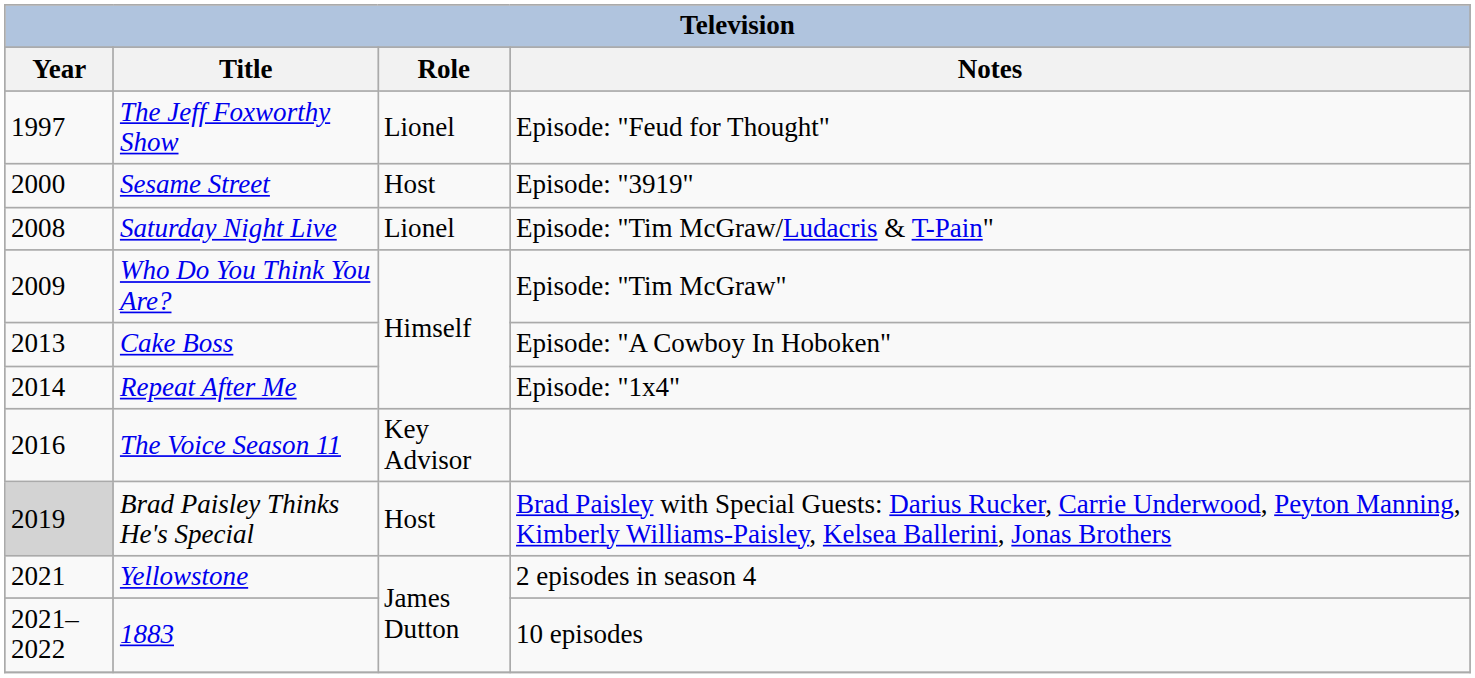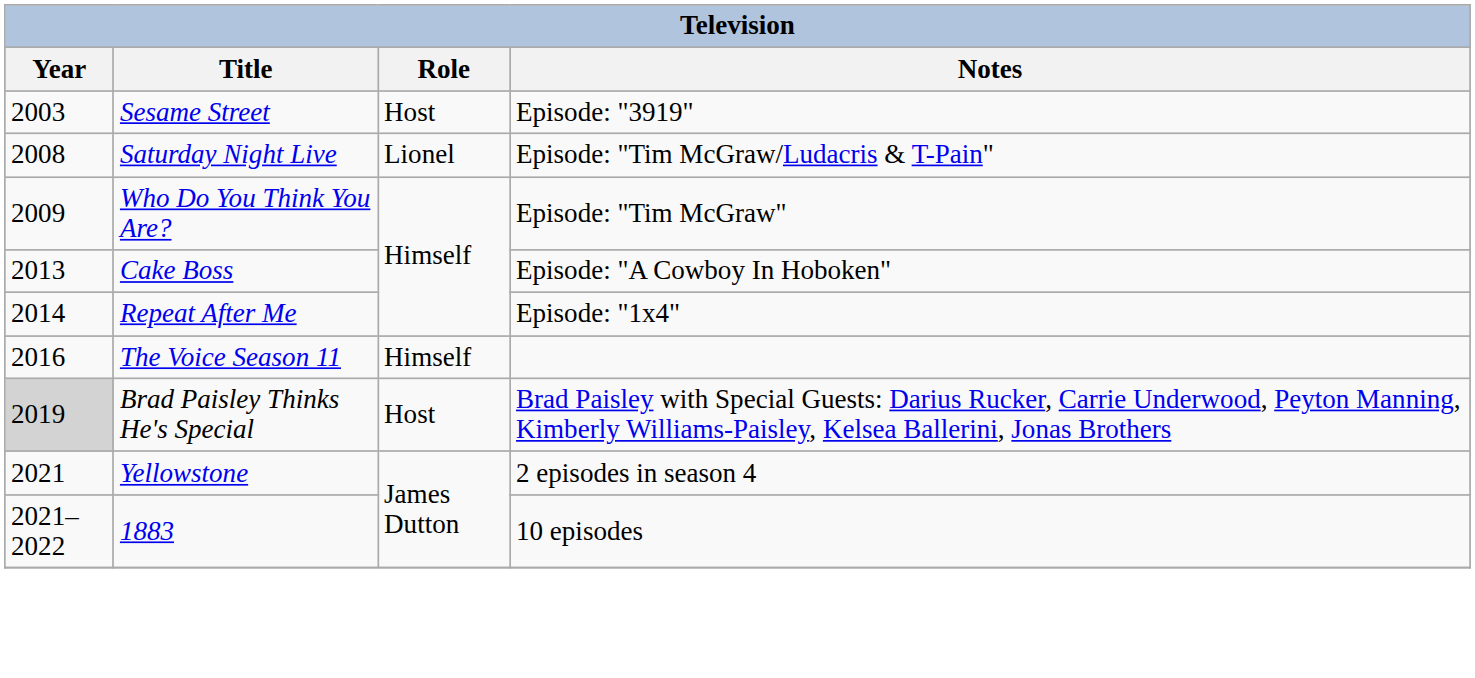- row: 1997 | The Jeff Foxworthy Show | Lionel | Episode: "Feud for Thought"
Sesame Street | Year: 2000 -> 2003
The Voice Season 11 | Role: Key Advisor -> Himself
